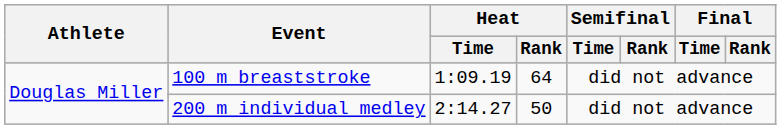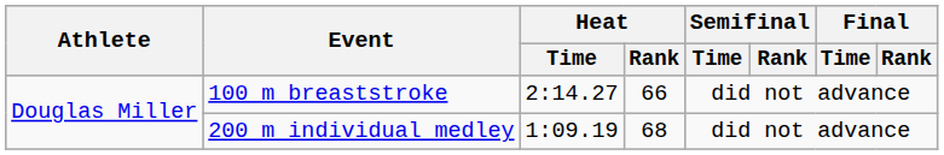100 m breaststroke | Heat / Time: 1:09.19 -> 2:14.27
100 m breaststroke | Heat / Rank: 64 -> 66
200 m individual medley | Heat / Time: 2:14.27 -> 1:09.19
200 m individual medley | Heat / Rank: 50 -> 68
